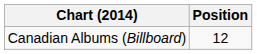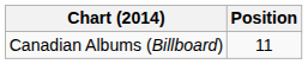Canadian Albums (Billboard) | Position: 12 -> 11
